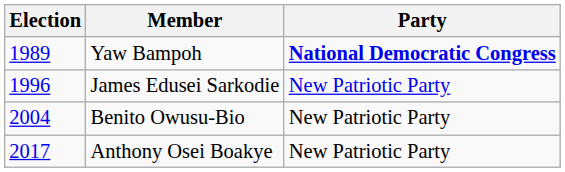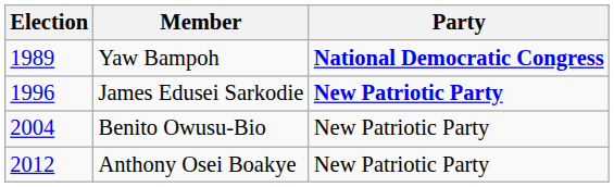James Edusei Sarkodie | Party: normal -> bold
Anthony Osei Boakye | Election: 2017 -> 2012
